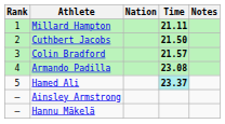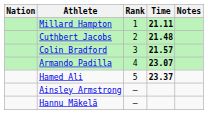columns swapped: Rank <-> Nation
Cuthbert Jacobs | Time: 21.50 -> 21.48
Armando Padilla | Time: 23.08 -> 23.07
Hamed Ali | Time: paleturquoise background -> no background
